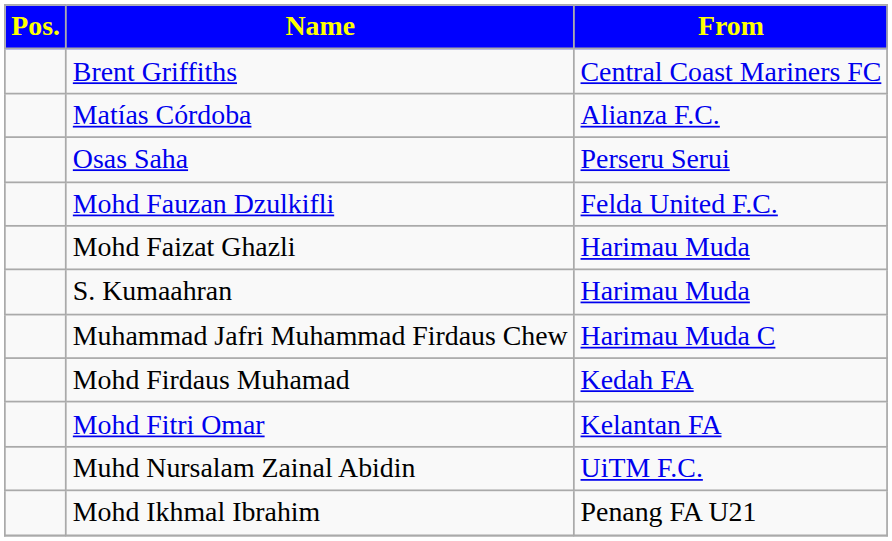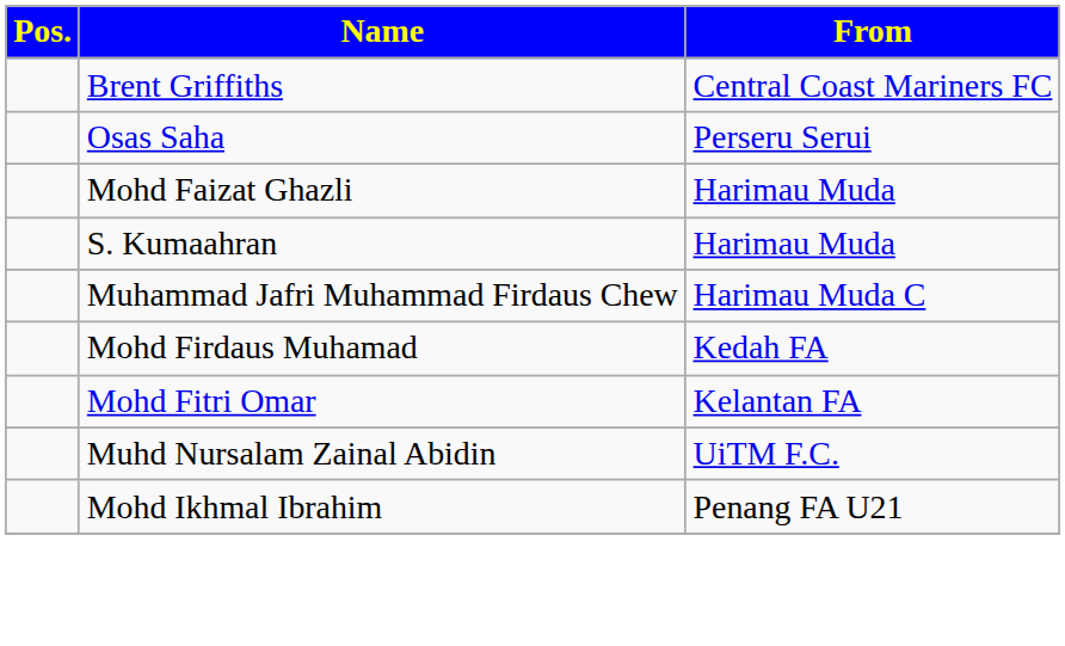- row: Matías Córdoba | Alianza F.C.
- row: Mohd Fauzan Dzulkifli | Felda United F.C.
